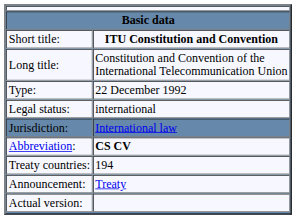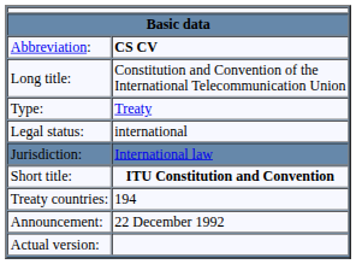rows swapped: Short title: <-> Abbreviation:
Type: | column 2: 22 December 1992 -> Treaty
Announcement: | column 2: Treaty -> 22 December 1992
